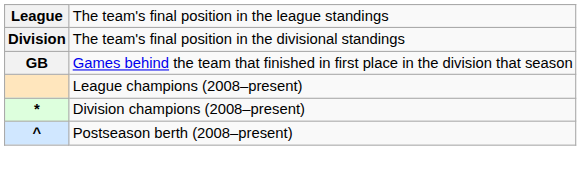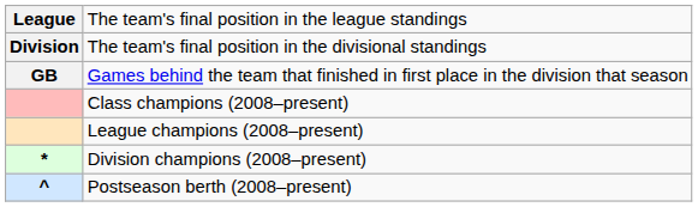+ row: Class champions (2008–present)
